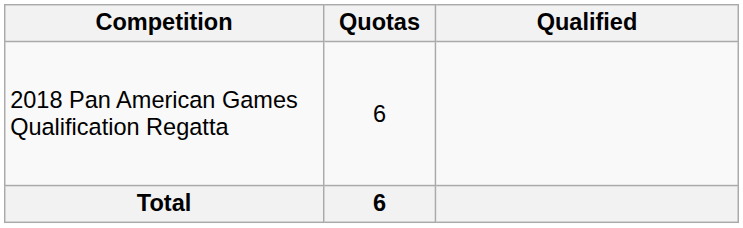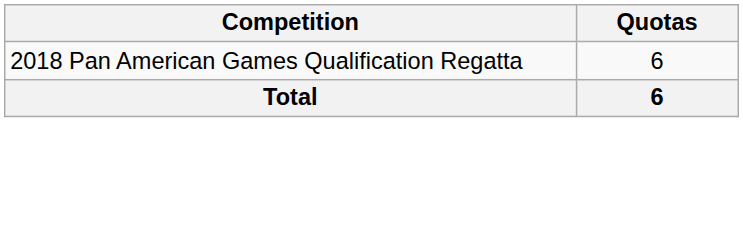- column: Qualified
